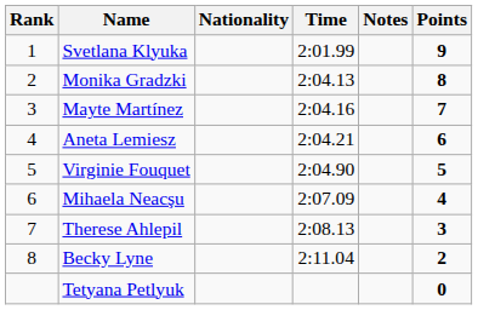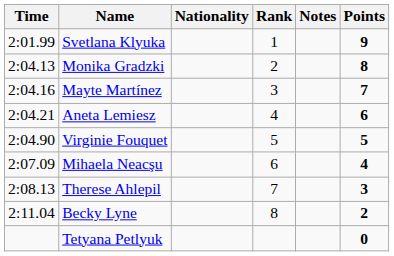columns swapped: Rank <-> Time
